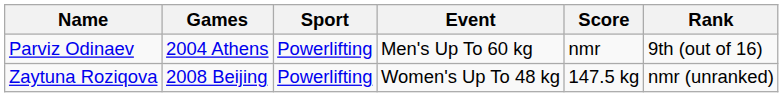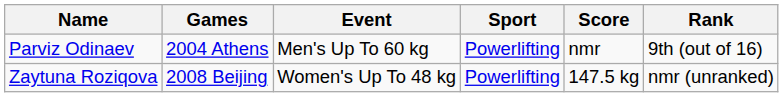columns swapped: Sport <-> Event
